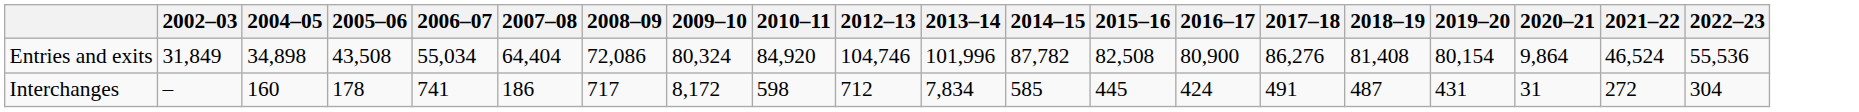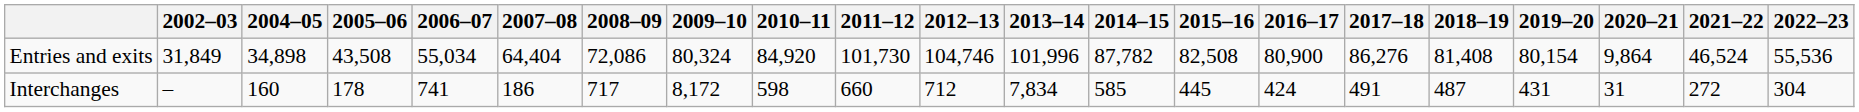+ column: 2011–12 | 101,730 | 660
